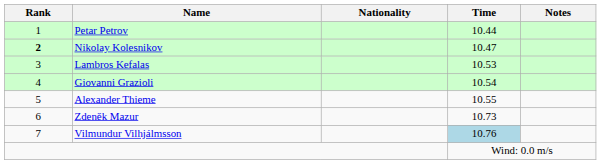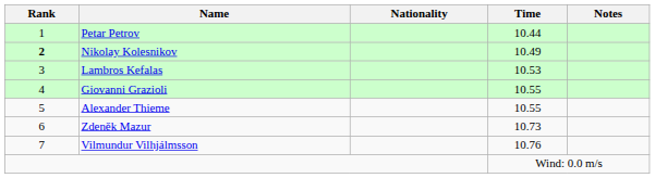Nikolay Kolesnikov | Time: 10.47 -> 10.49
Giovanni Grazioli | Time: 10.54 -> 10.55
Vilmundur Vilhjálmsson | Time: lightblue background -> no background
